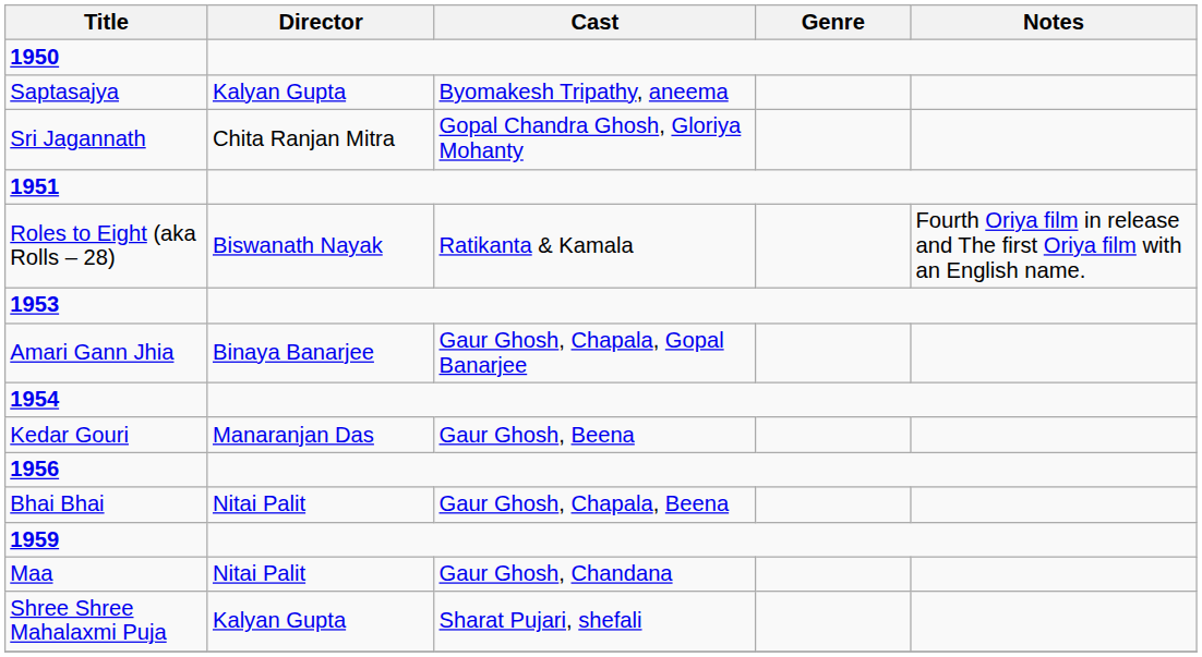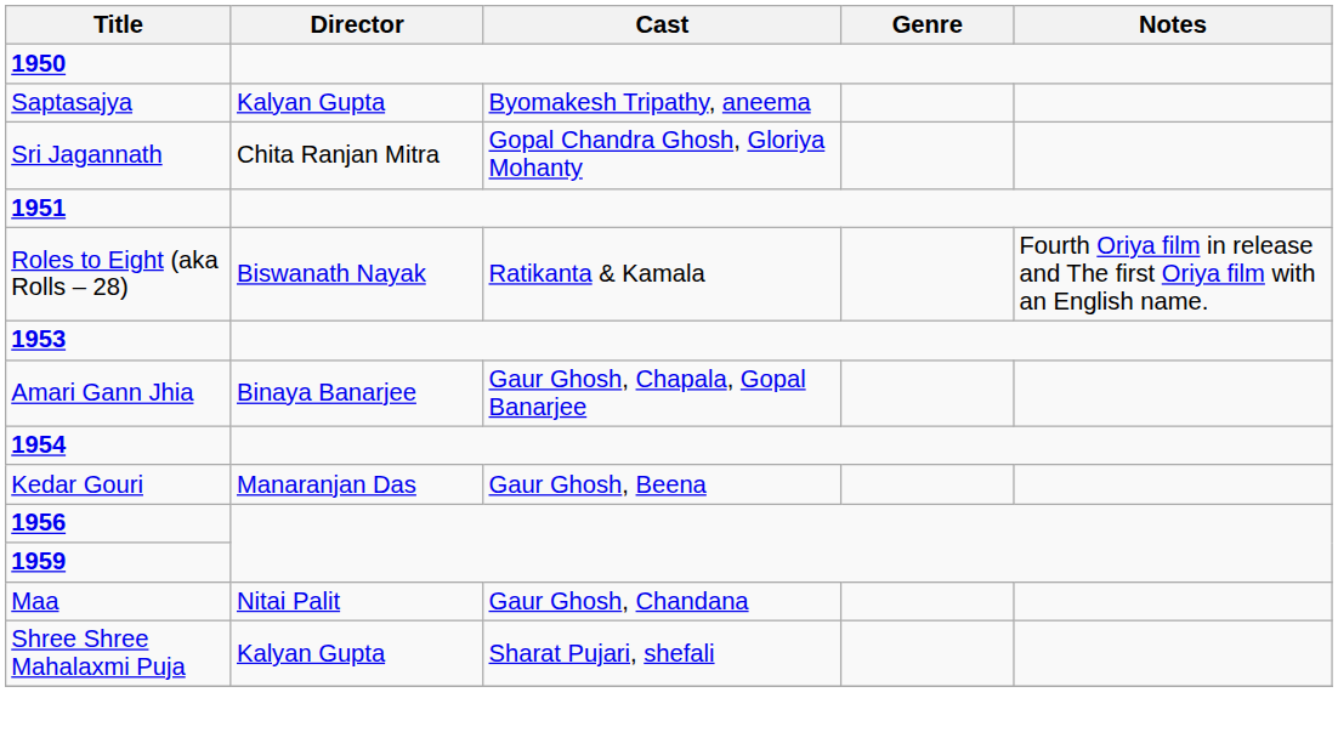- row: Bhai Bhai | Nitai Palit | Gaur Ghosh, Chapala, Beena
